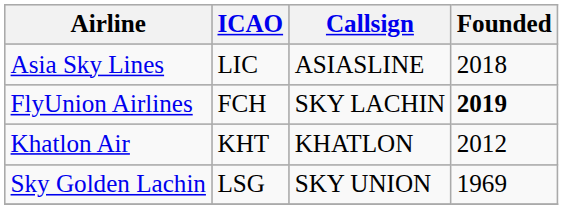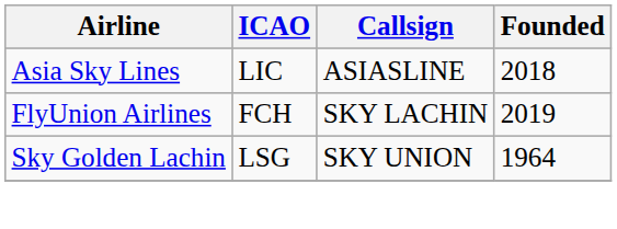FlyUnion Airlines | Founded: bold -> normal
- row: Khatlon Air | KHT | KHATLON | 2012
Sky Golden Lachin | Founded: 1969 -> 1964
